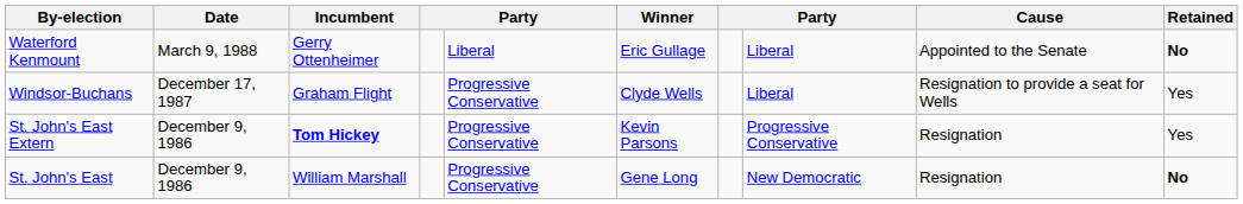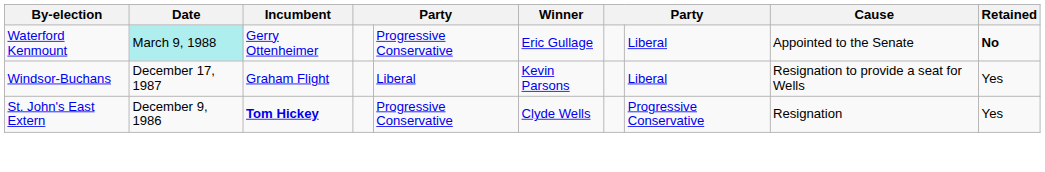Waterford Kenmount | Date: no background -> paleturquoise background
Waterford Kenmount | column 5: Liberal -> Progressive Conservative
Windsor-Buchans | column 5: Progressive Conservative -> Liberal
Windsor-Buchans | Winner: Clyde Wells -> Kevin Parsons
St. John's East Extern | Winner: Kevin Parsons -> Clyde Wells
- row: St. John's East | December 9, 1986 | William Marshall | Progressive Conservative | Gene Long | New Democratic | Resignation | No
